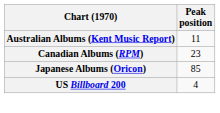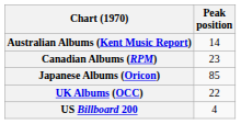Australian Albums (Kent Music Report) | Peak position: 11 -> 14
+ row: UK Albums (OCC) | 22
